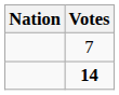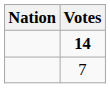rows swapped: 14 <-> 7
